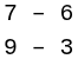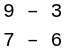rows swapped: 9 – 3 <-> 7 – 6
